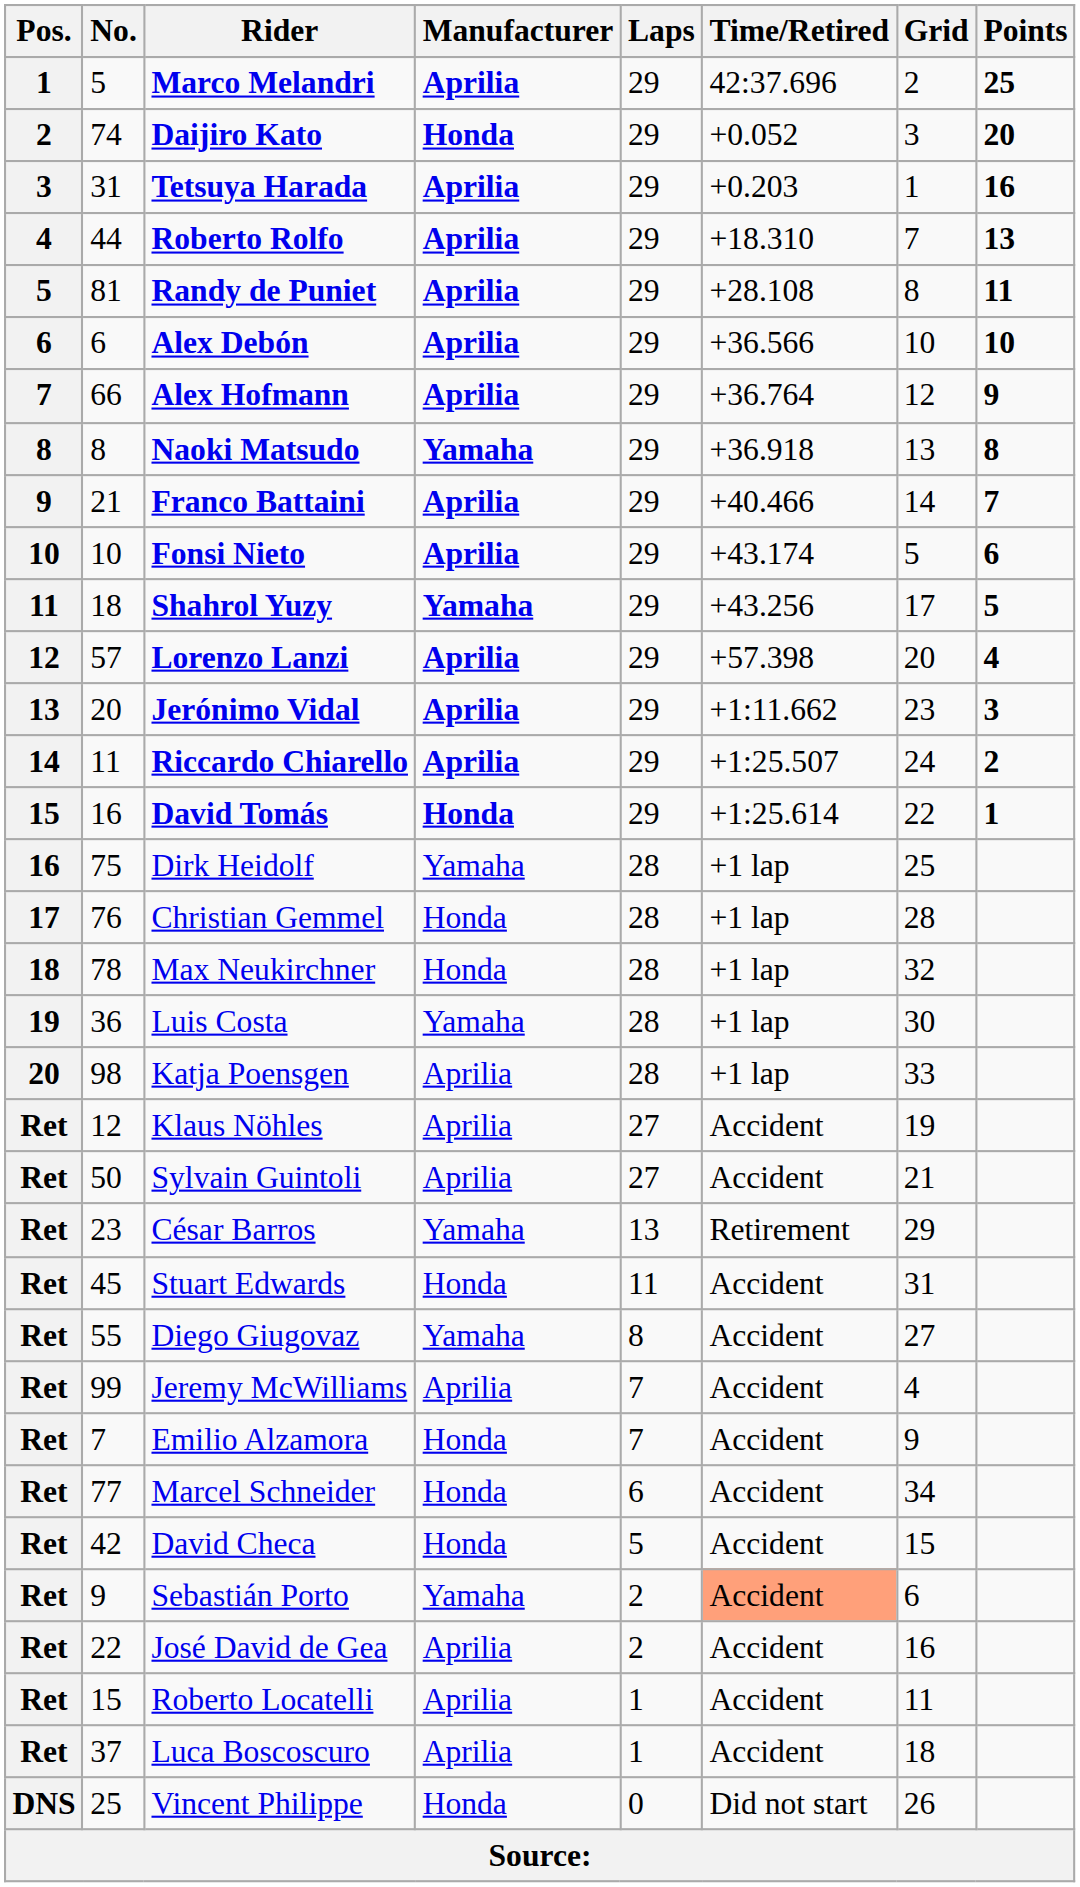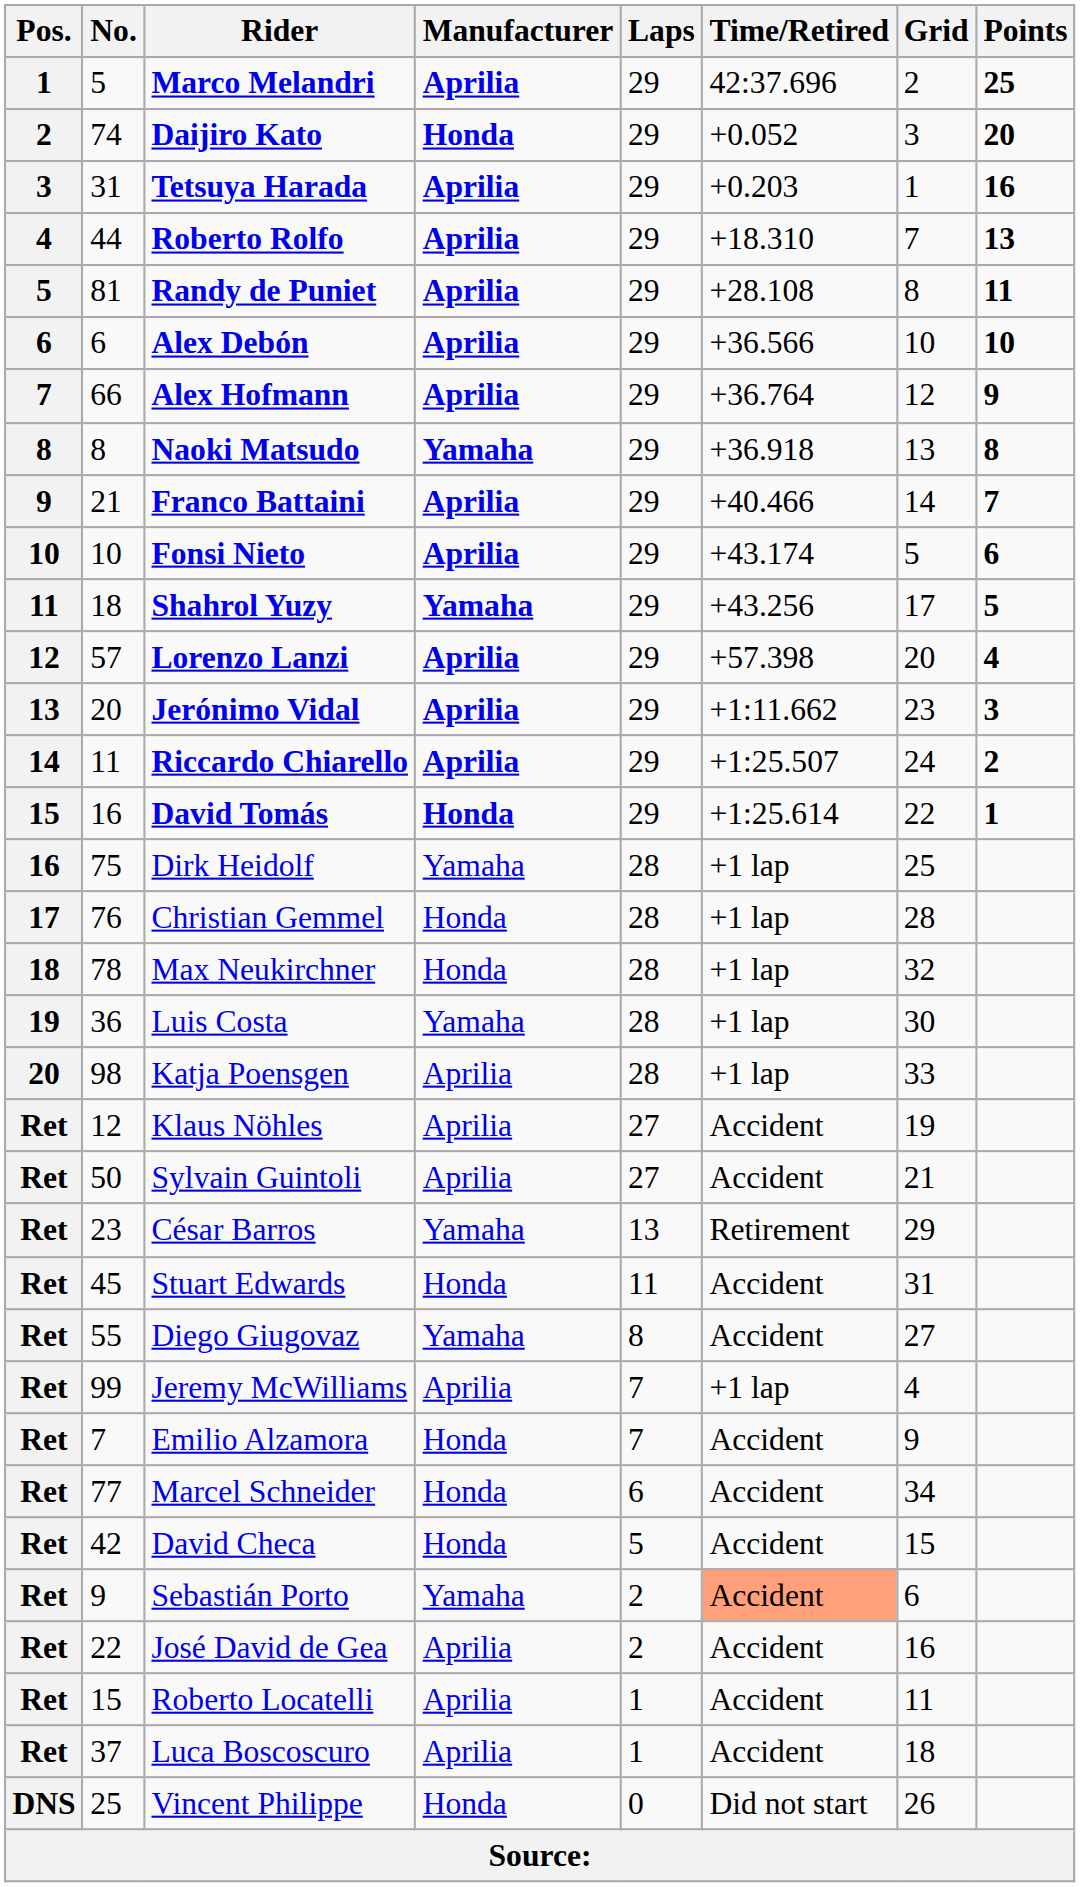Jeremy McWilliams | Time/Retired: Accident -> +1 lap
